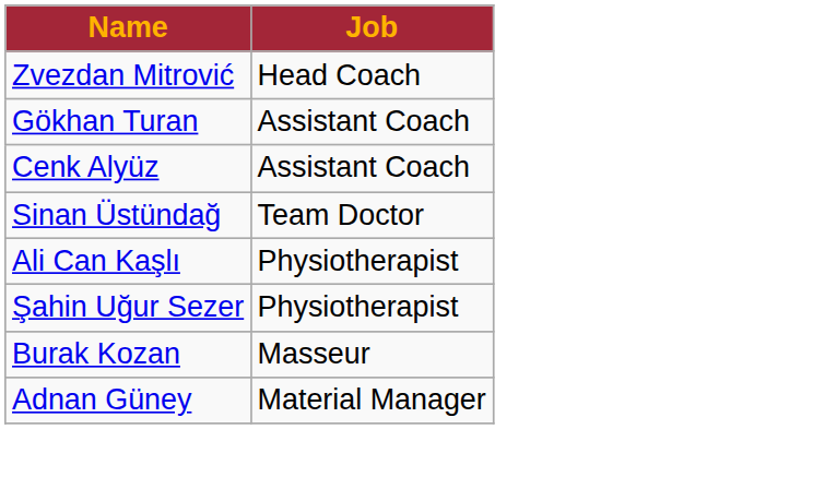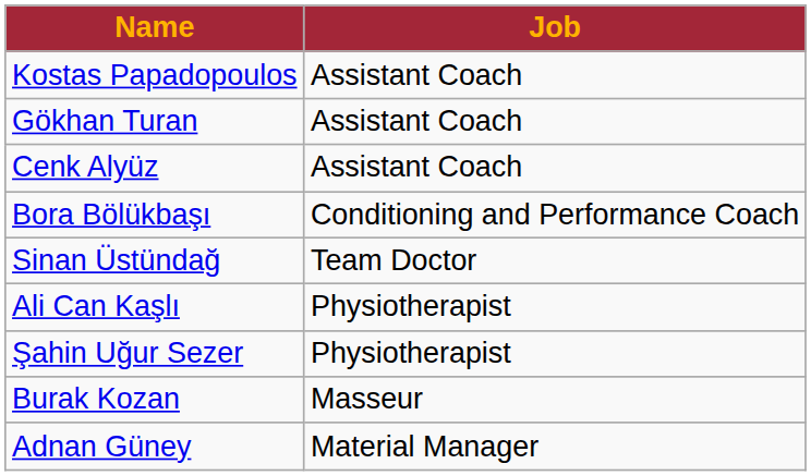- row: Zvezdan Mitrović | Head Coach
+ row: Kostas Papadopoulos | Assistant Coach
+ row: Bora Bölükbaşı | Conditioning and Performance Coach
